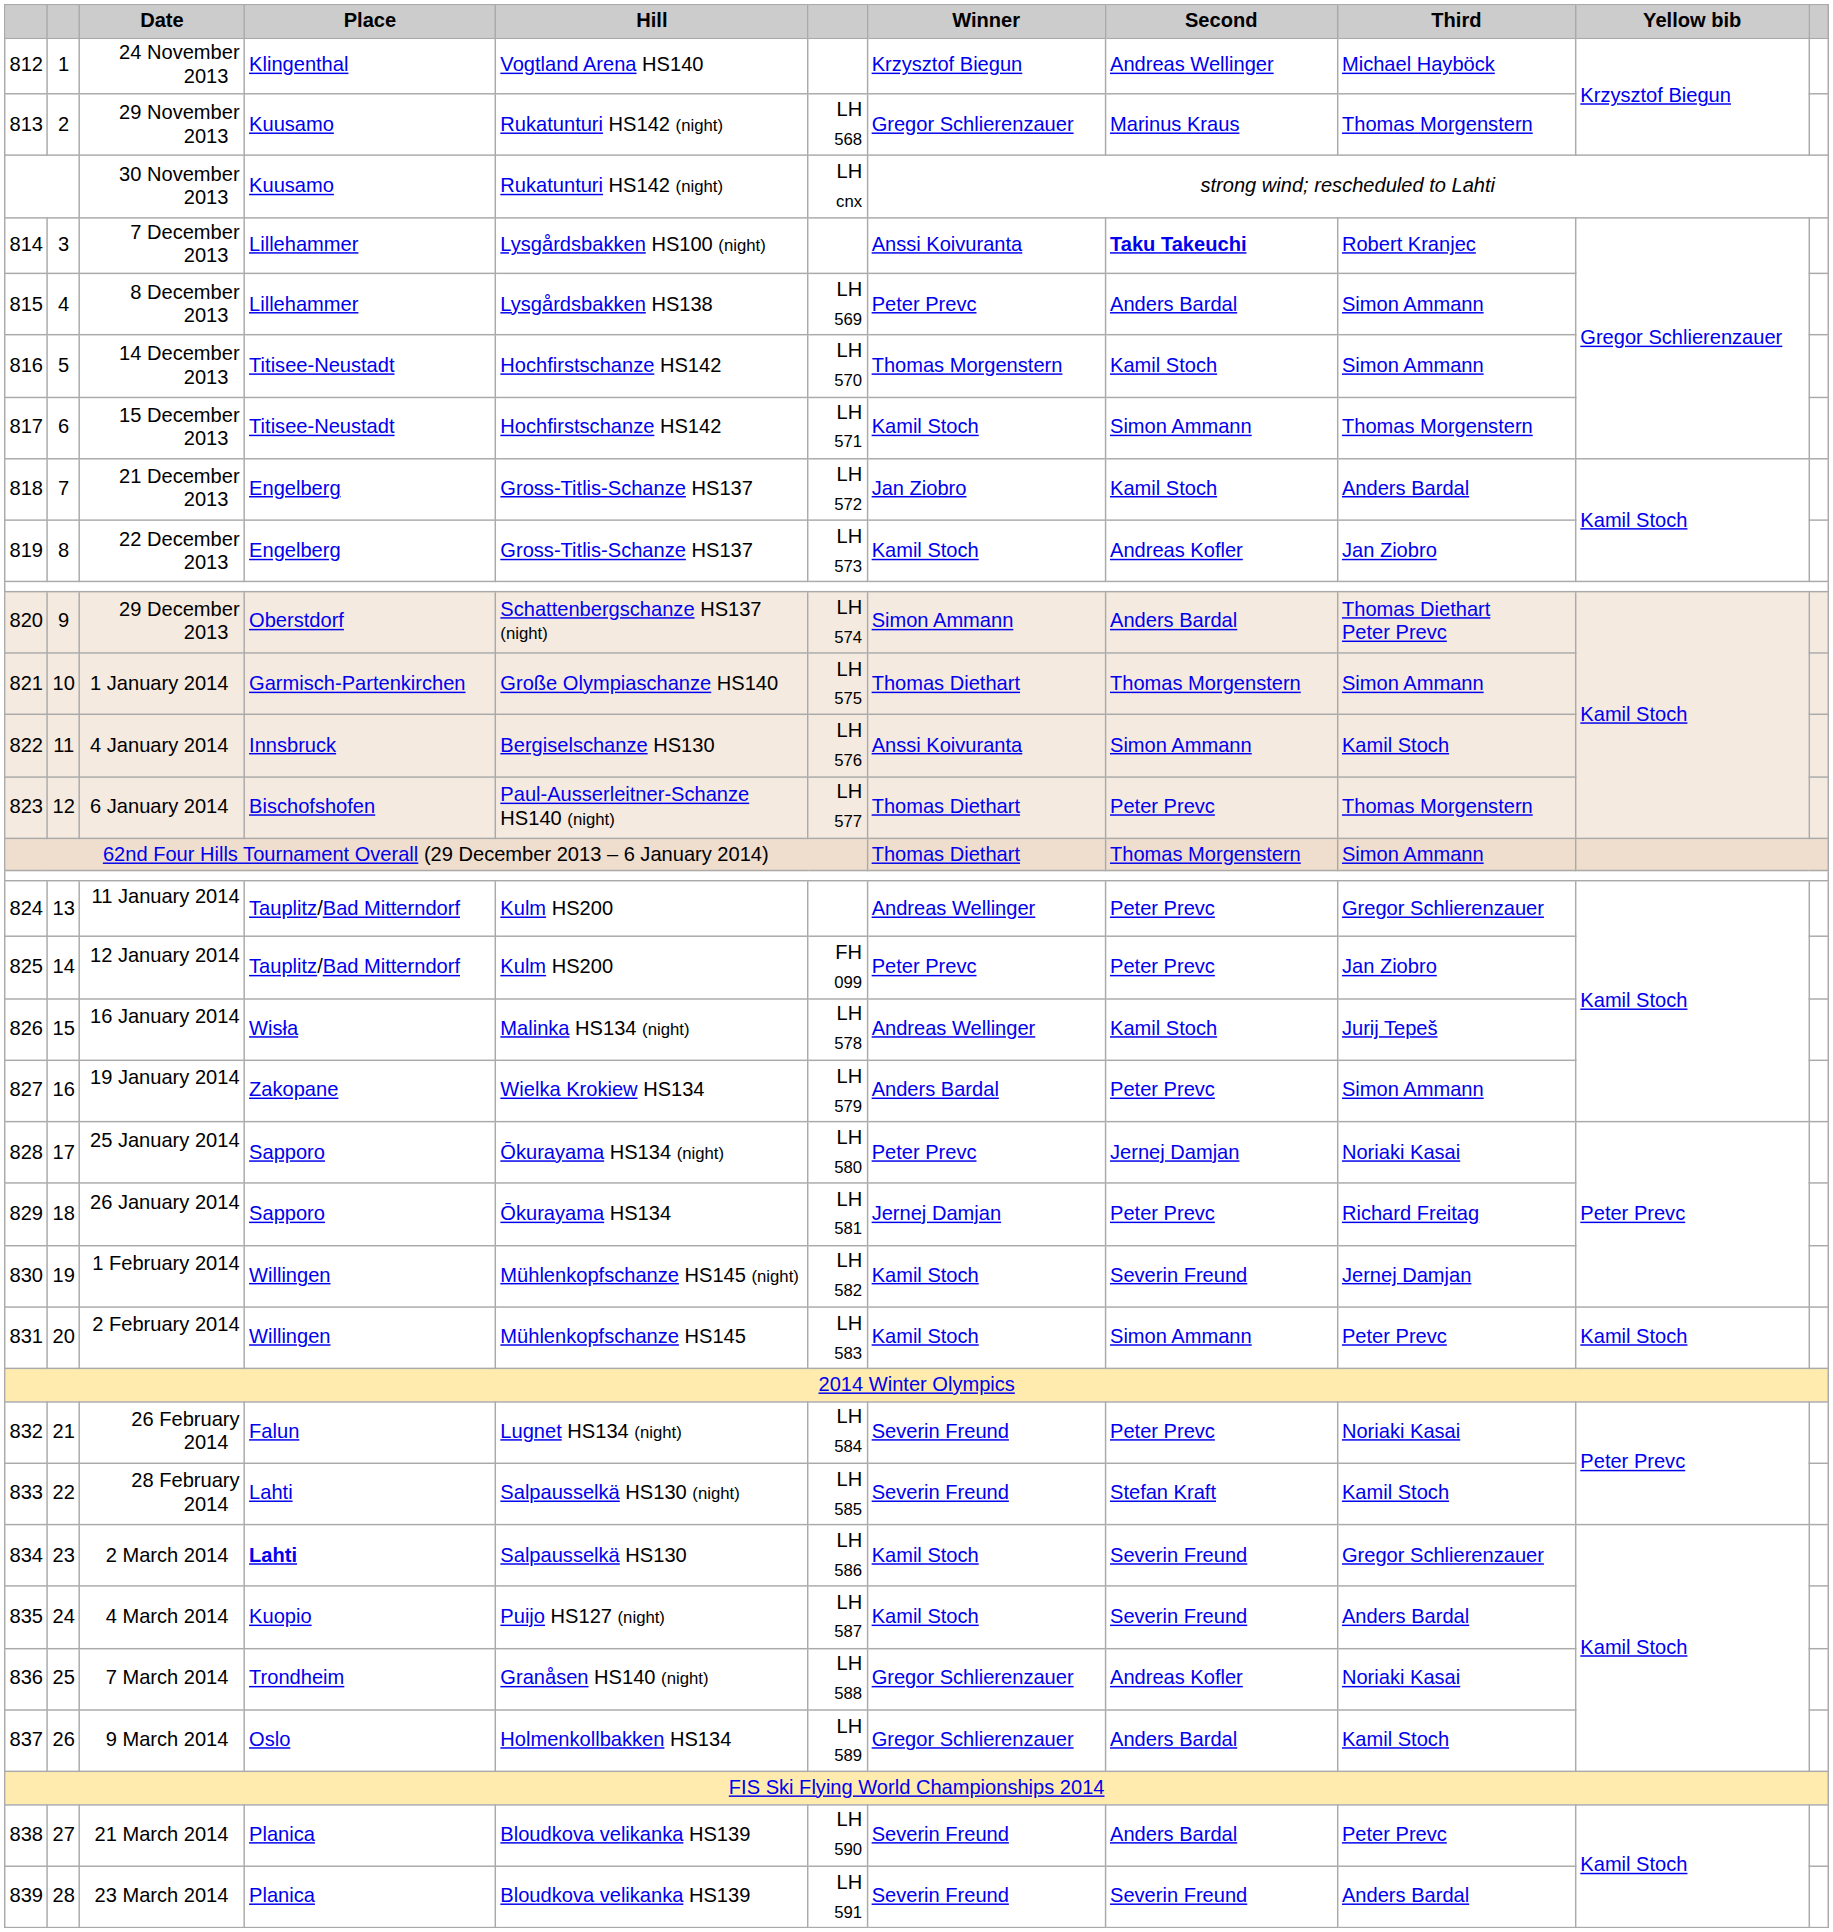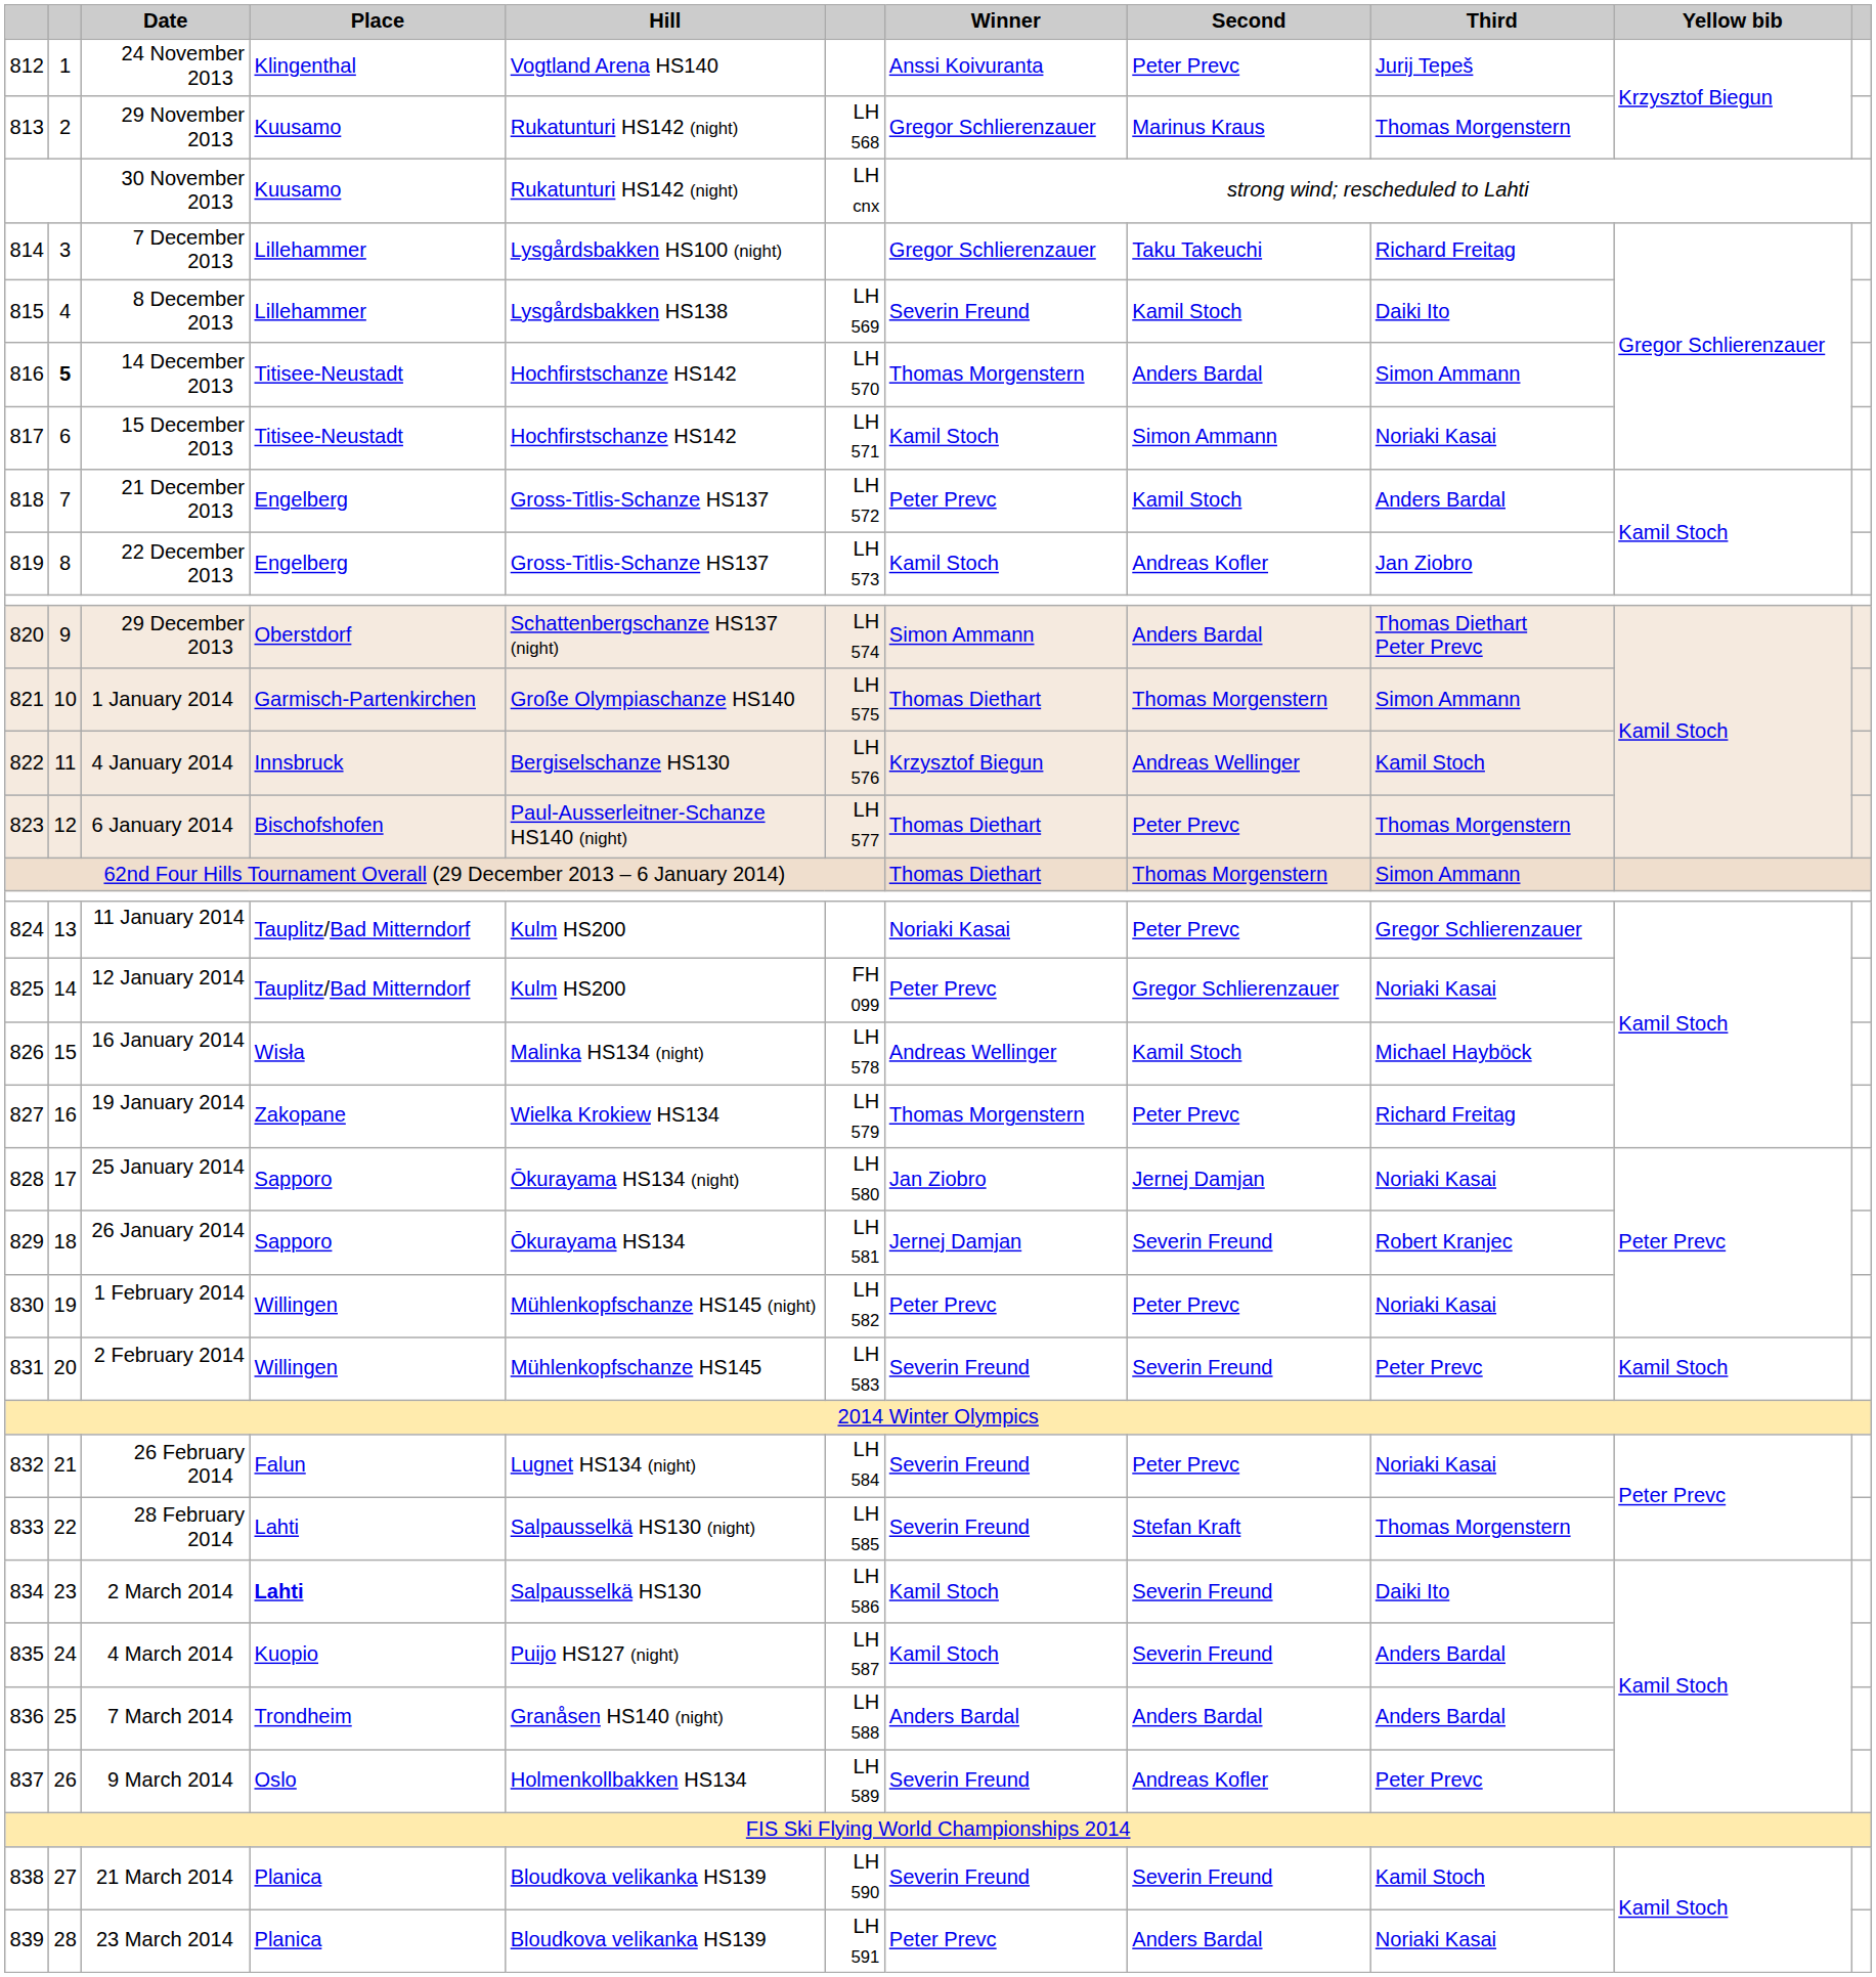24 November 2013 | Winner: Krzysztof Biegun -> Anssi Koivuranta
24 November 2013 | Second: Andreas Wellinger -> Peter Prevc
24 November 2013 | Third: Michael Hayböck -> Jurij Tepeš
7 December 2013 | Winner: Anssi Koivuranta -> Gregor Schlierenzauer
7 December 2013 | Second: bold -> normal
7 December 2013 | Third: Robert Kranjec -> Richard Freitag
8 December 2013 | Winner: Peter Prevc -> Severin Freund
8 December 2013 | Second: Anders Bardal -> Kamil Stoch
8 December 2013 | Third: Simon Ammann -> Daiki Ito
14 December 2013 | column 2: normal -> bold
14 December 2013 | Second: Kamil Stoch -> Anders Bardal
15 December 2013 | Third: Thomas Morgenstern -> Noriaki Kasai
21 December 2013 | Winner: Jan Ziobro -> Peter Prevc
4 January 2014 | Winner: Anssi Koivuranta -> Krzysztof Biegun
4 January 2014 | Second: Simon Ammann -> Andreas Wellinger
11 January 2014 | Winner: Andreas Wellinger -> Noriaki Kasai
12 January 2014 | Second: Peter Prevc -> Gregor Schlierenzauer
12 January 2014 | Third: Jan Ziobro -> Noriaki Kasai
16 January 2014 | Third: Jurij Tepeš -> Michael Hayböck
19 January 2014 | Winner: Anders Bardal -> Thomas Morgenstern
19 January 2014 | Third: Simon Ammann -> Richard Freitag
25 January 2014 | Winner: Peter Prevc -> Jan Ziobro
26 January 2014 | Second: Peter Prevc -> Severin Freund
26 January 2014 | Third: Richard Freitag -> Robert Kranjec
1 February 2014 | Winner: Kamil Stoch -> Peter Prevc
1 February 2014 | Second: Severin Freund -> Peter Prevc
1 February 2014 | Third: Jernej Damjan -> Noriaki Kasai
2 February 2014 | Winner: Kamil Stoch -> Severin Freund
2 February 2014 | Second: Simon Ammann -> Severin Freund
28 February 2014 | Third: Kamil Stoch -> Thomas Morgenstern
2 March 2014 | Third: Gregor Schlierenzauer -> Daiki Ito
7 March 2014 | Winner: Gregor Schlierenzauer -> Anders Bardal
7 March 2014 | Second: Andreas Kofler -> Anders Bardal
7 March 2014 | Third: Noriaki Kasai -> Anders Bardal
9 March 2014 | Winner: Gregor Schlierenzauer -> Severin Freund
9 March 2014 | Second: Anders Bardal -> Andreas Kofler
9 March 2014 | Third: Kamil Stoch -> Peter Prevc
21 March 2014 | Second: Anders Bardal -> Severin Freund
21 March 2014 | Third: Peter Prevc -> Kamil Stoch
23 March 2014 | Winner: Severin Freund -> Peter Prevc
23 March 2014 | Second: Severin Freund -> Anders Bardal
23 March 2014 | Third: Anders Bardal -> Noriaki Kasai
